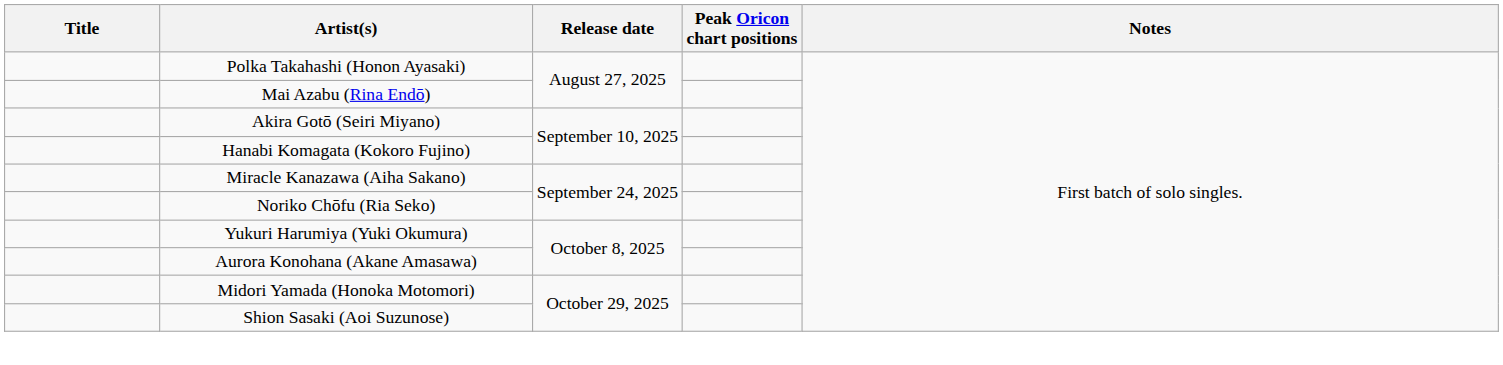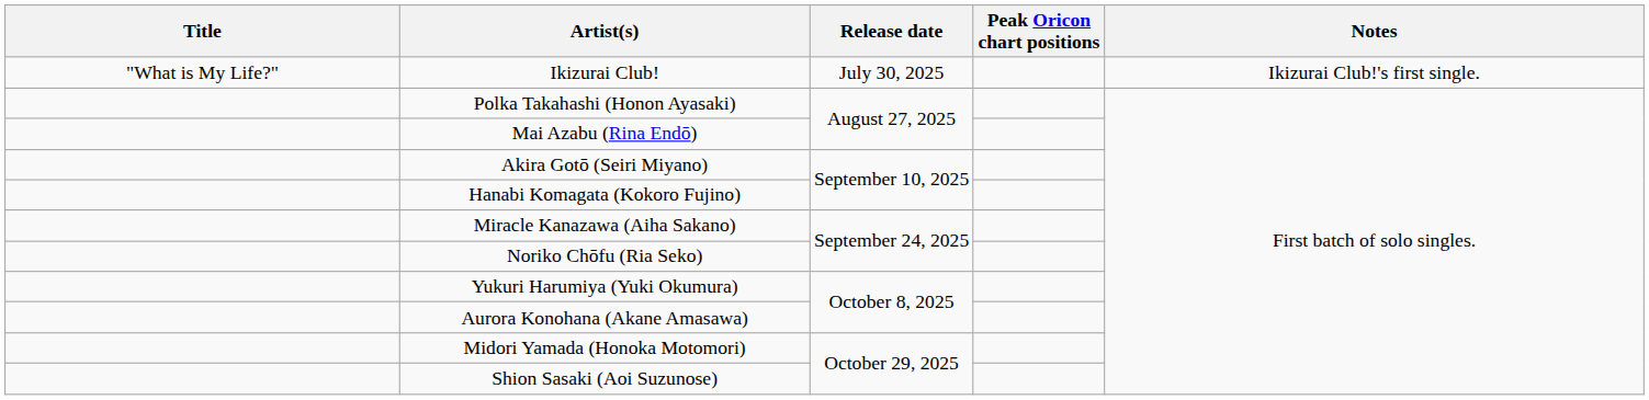+ row: "What is My Life?" | Ikizurai Club! | July 30, 2025 | Ikizurai Club!'s first single.
